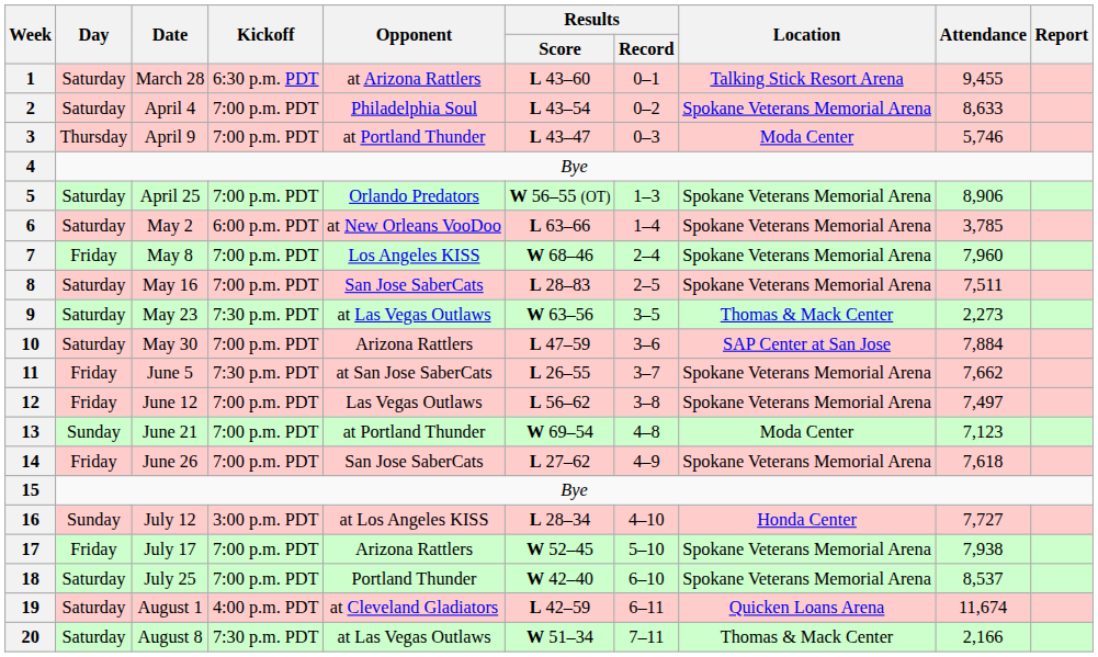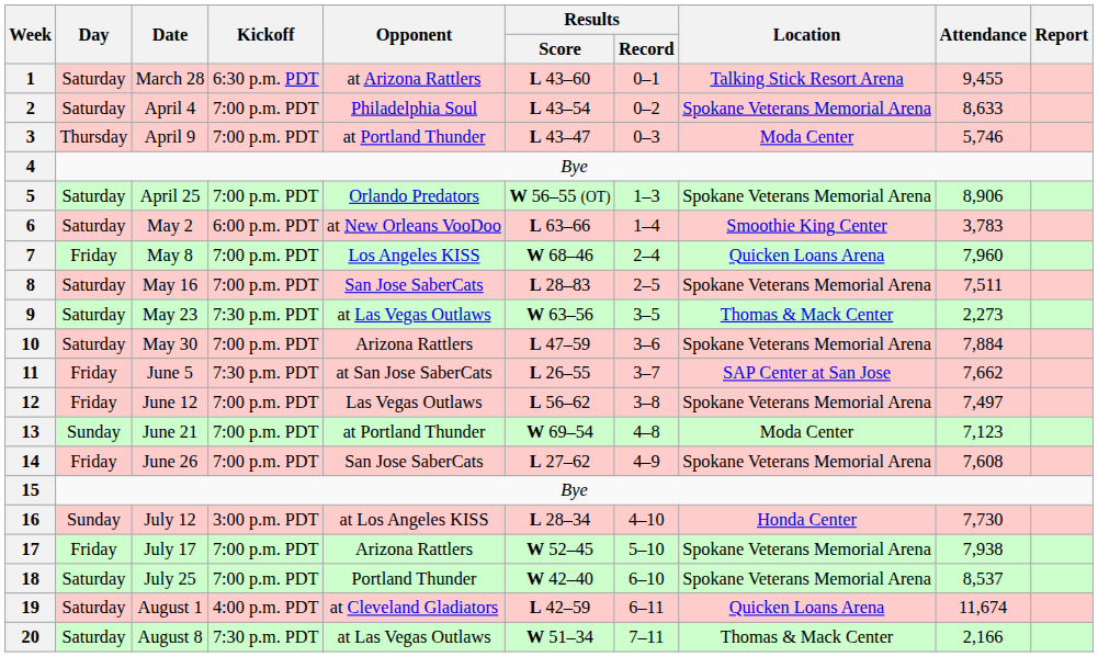6 | Location: Spokane Veterans Memorial Arena -> Smoothie King Center
6 | Attendance: 3,785 -> 3,783
7 | Location: Spokane Veterans Memorial Arena -> Quicken Loans Arena
10 | Location: SAP Center at San Jose -> Spokane Veterans Memorial Arena
11 | Location: Spokane Veterans Memorial Arena -> SAP Center at San Jose
14 | Attendance: 7,618 -> 7,608
16 | Attendance: 7,727 -> 7,730
